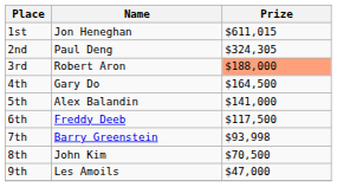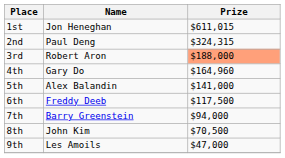2nd | Prize: $324,305 -> $324,315
4th | Prize: $164,500 -> $164,960
7th | Prize: $93,998 -> $94,000
